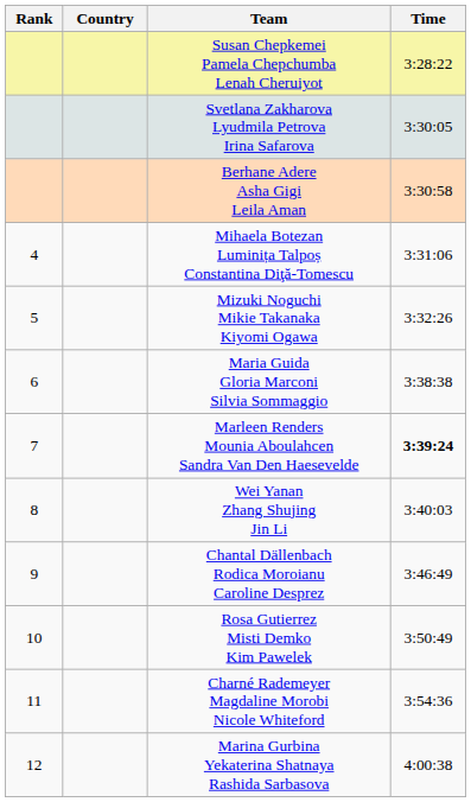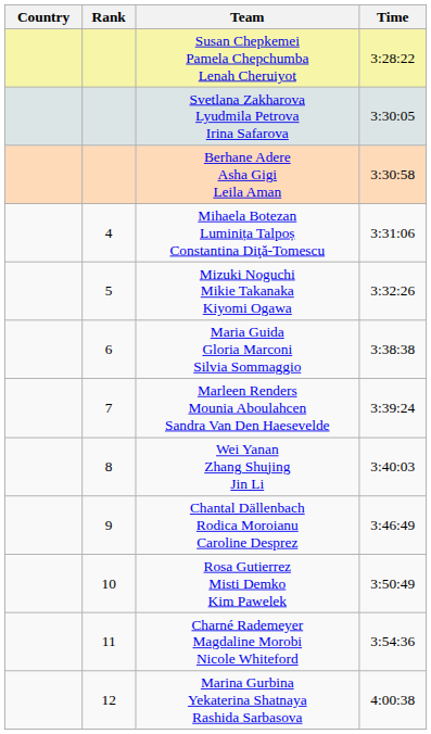columns swapped: Rank <-> Country
Marleen Renders Mounia Aboulahcen Sandra Van Den Haesevelde | Time: bold -> normal
